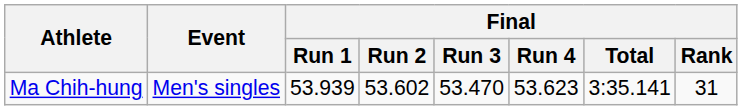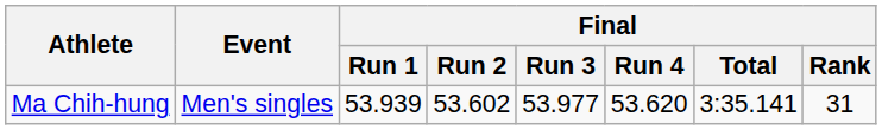Ma Chih-hung | Final / Run 3: 53.470 -> 53.977
Ma Chih-hung | Final / Run 4: 53.623 -> 53.620
